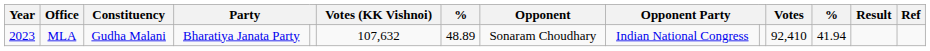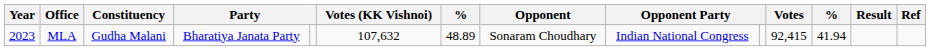MLA | Votes: 92,410 -> 92,415
